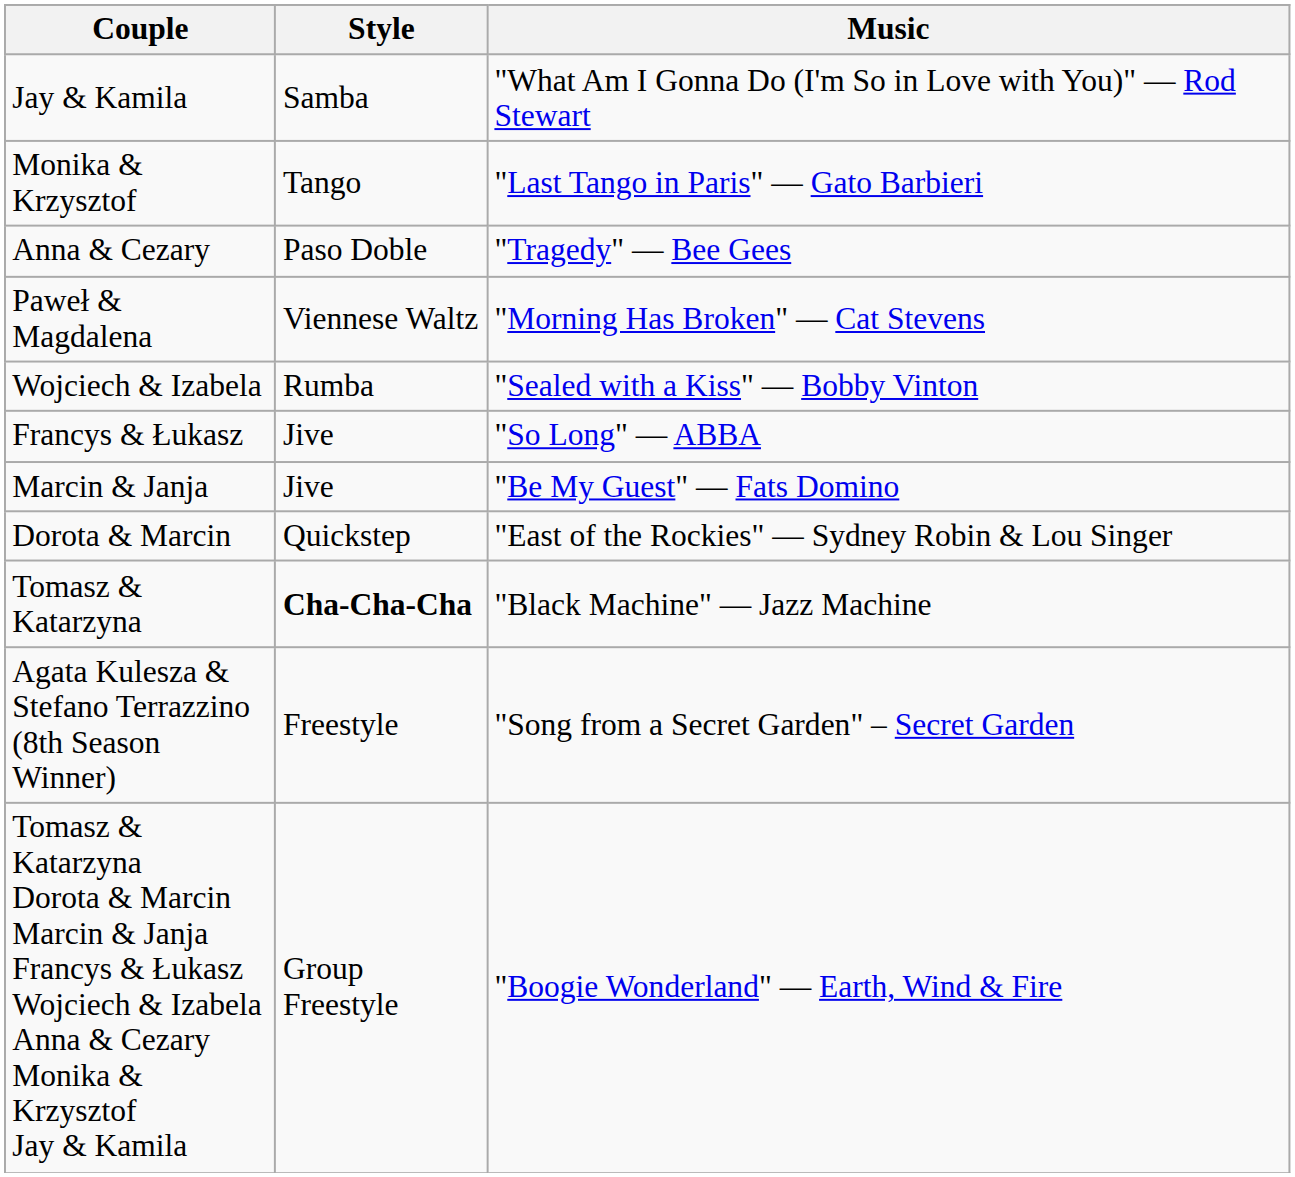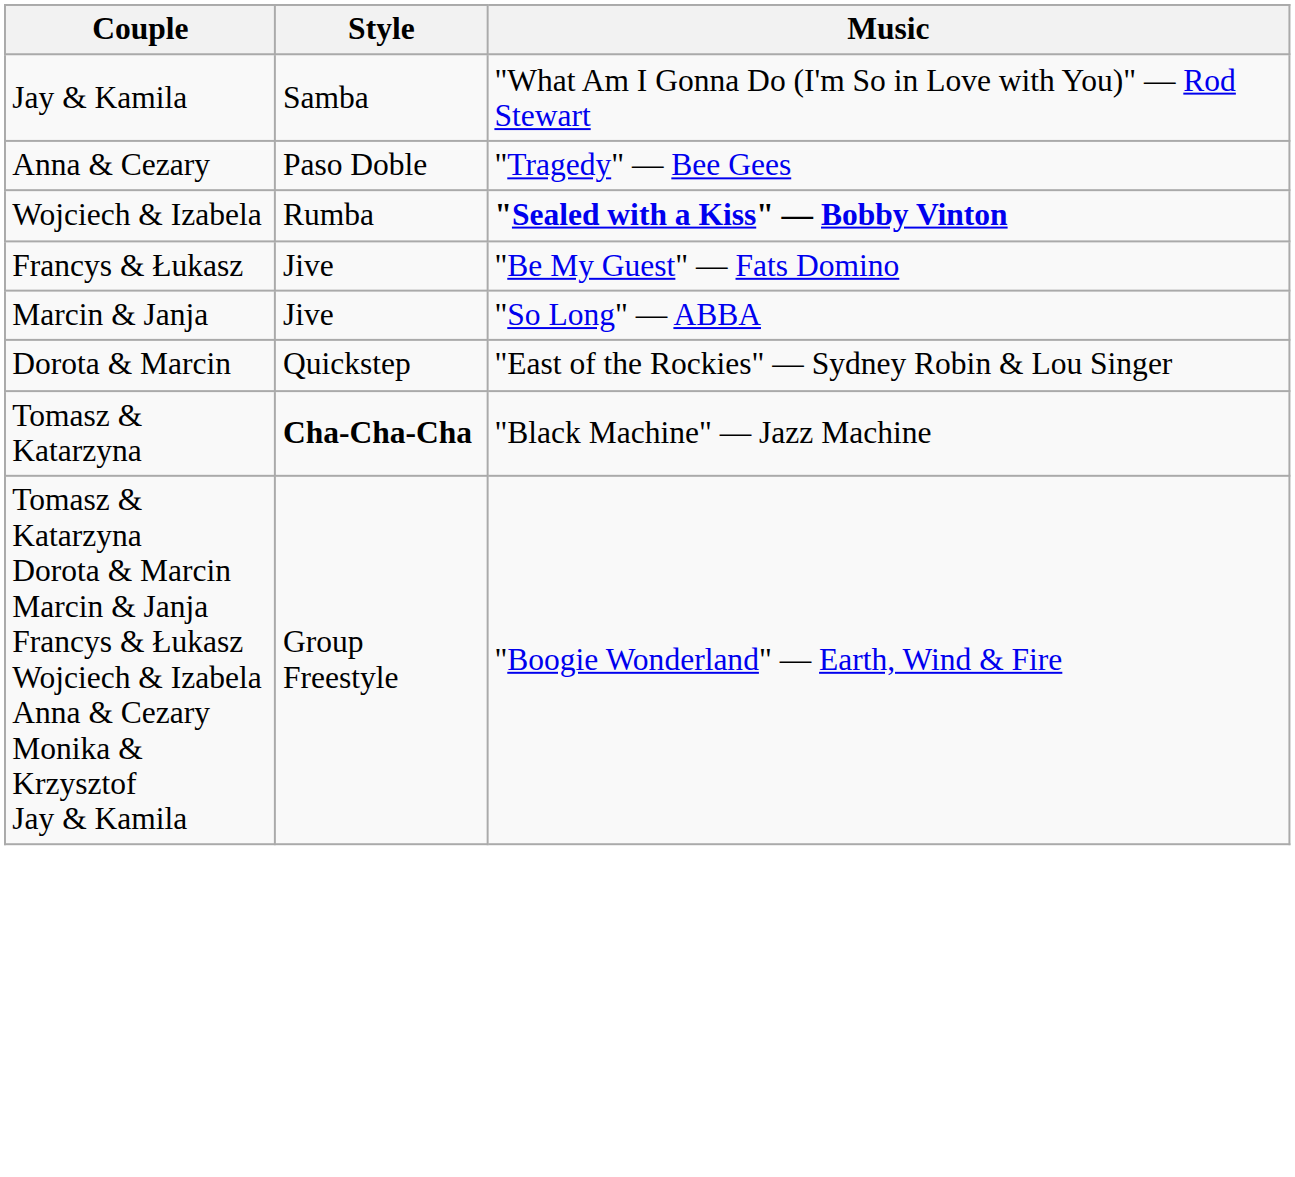- row: Monika & Krzysztof | Tango | "Last Tango in Paris" — Gato Barbieri
- row: Paweł & Magdalena | Viennese Waltz | "Morning Has Broken" — Cat Stevens
Wojciech & Izabela | Music: normal -> bold
Francys & Łukasz | Music: "So Long" — ABBA -> "Be My Guest" — Fats Domino
Marcin & Janja | Music: "Be My Guest" — Fats Domino -> "So Long" — ABBA
- row: Agata Kulesza & Stefano Terrazzino (8th Season Winner) | Freestyle | "Song from a Secret Garden" – Secret Garden
